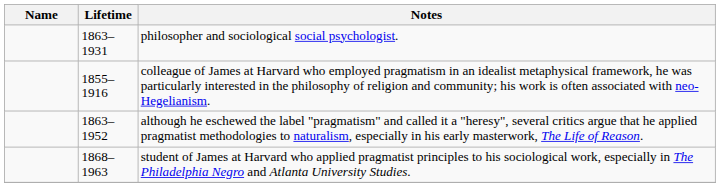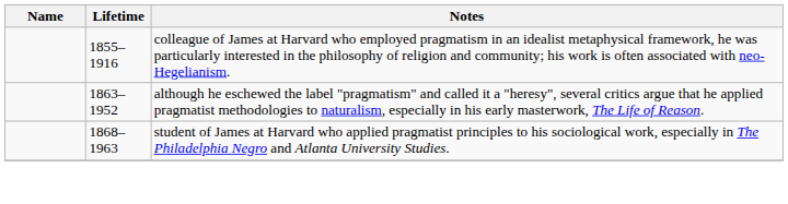- row: 1863–1931 | philosopher and sociological social psychologist.
